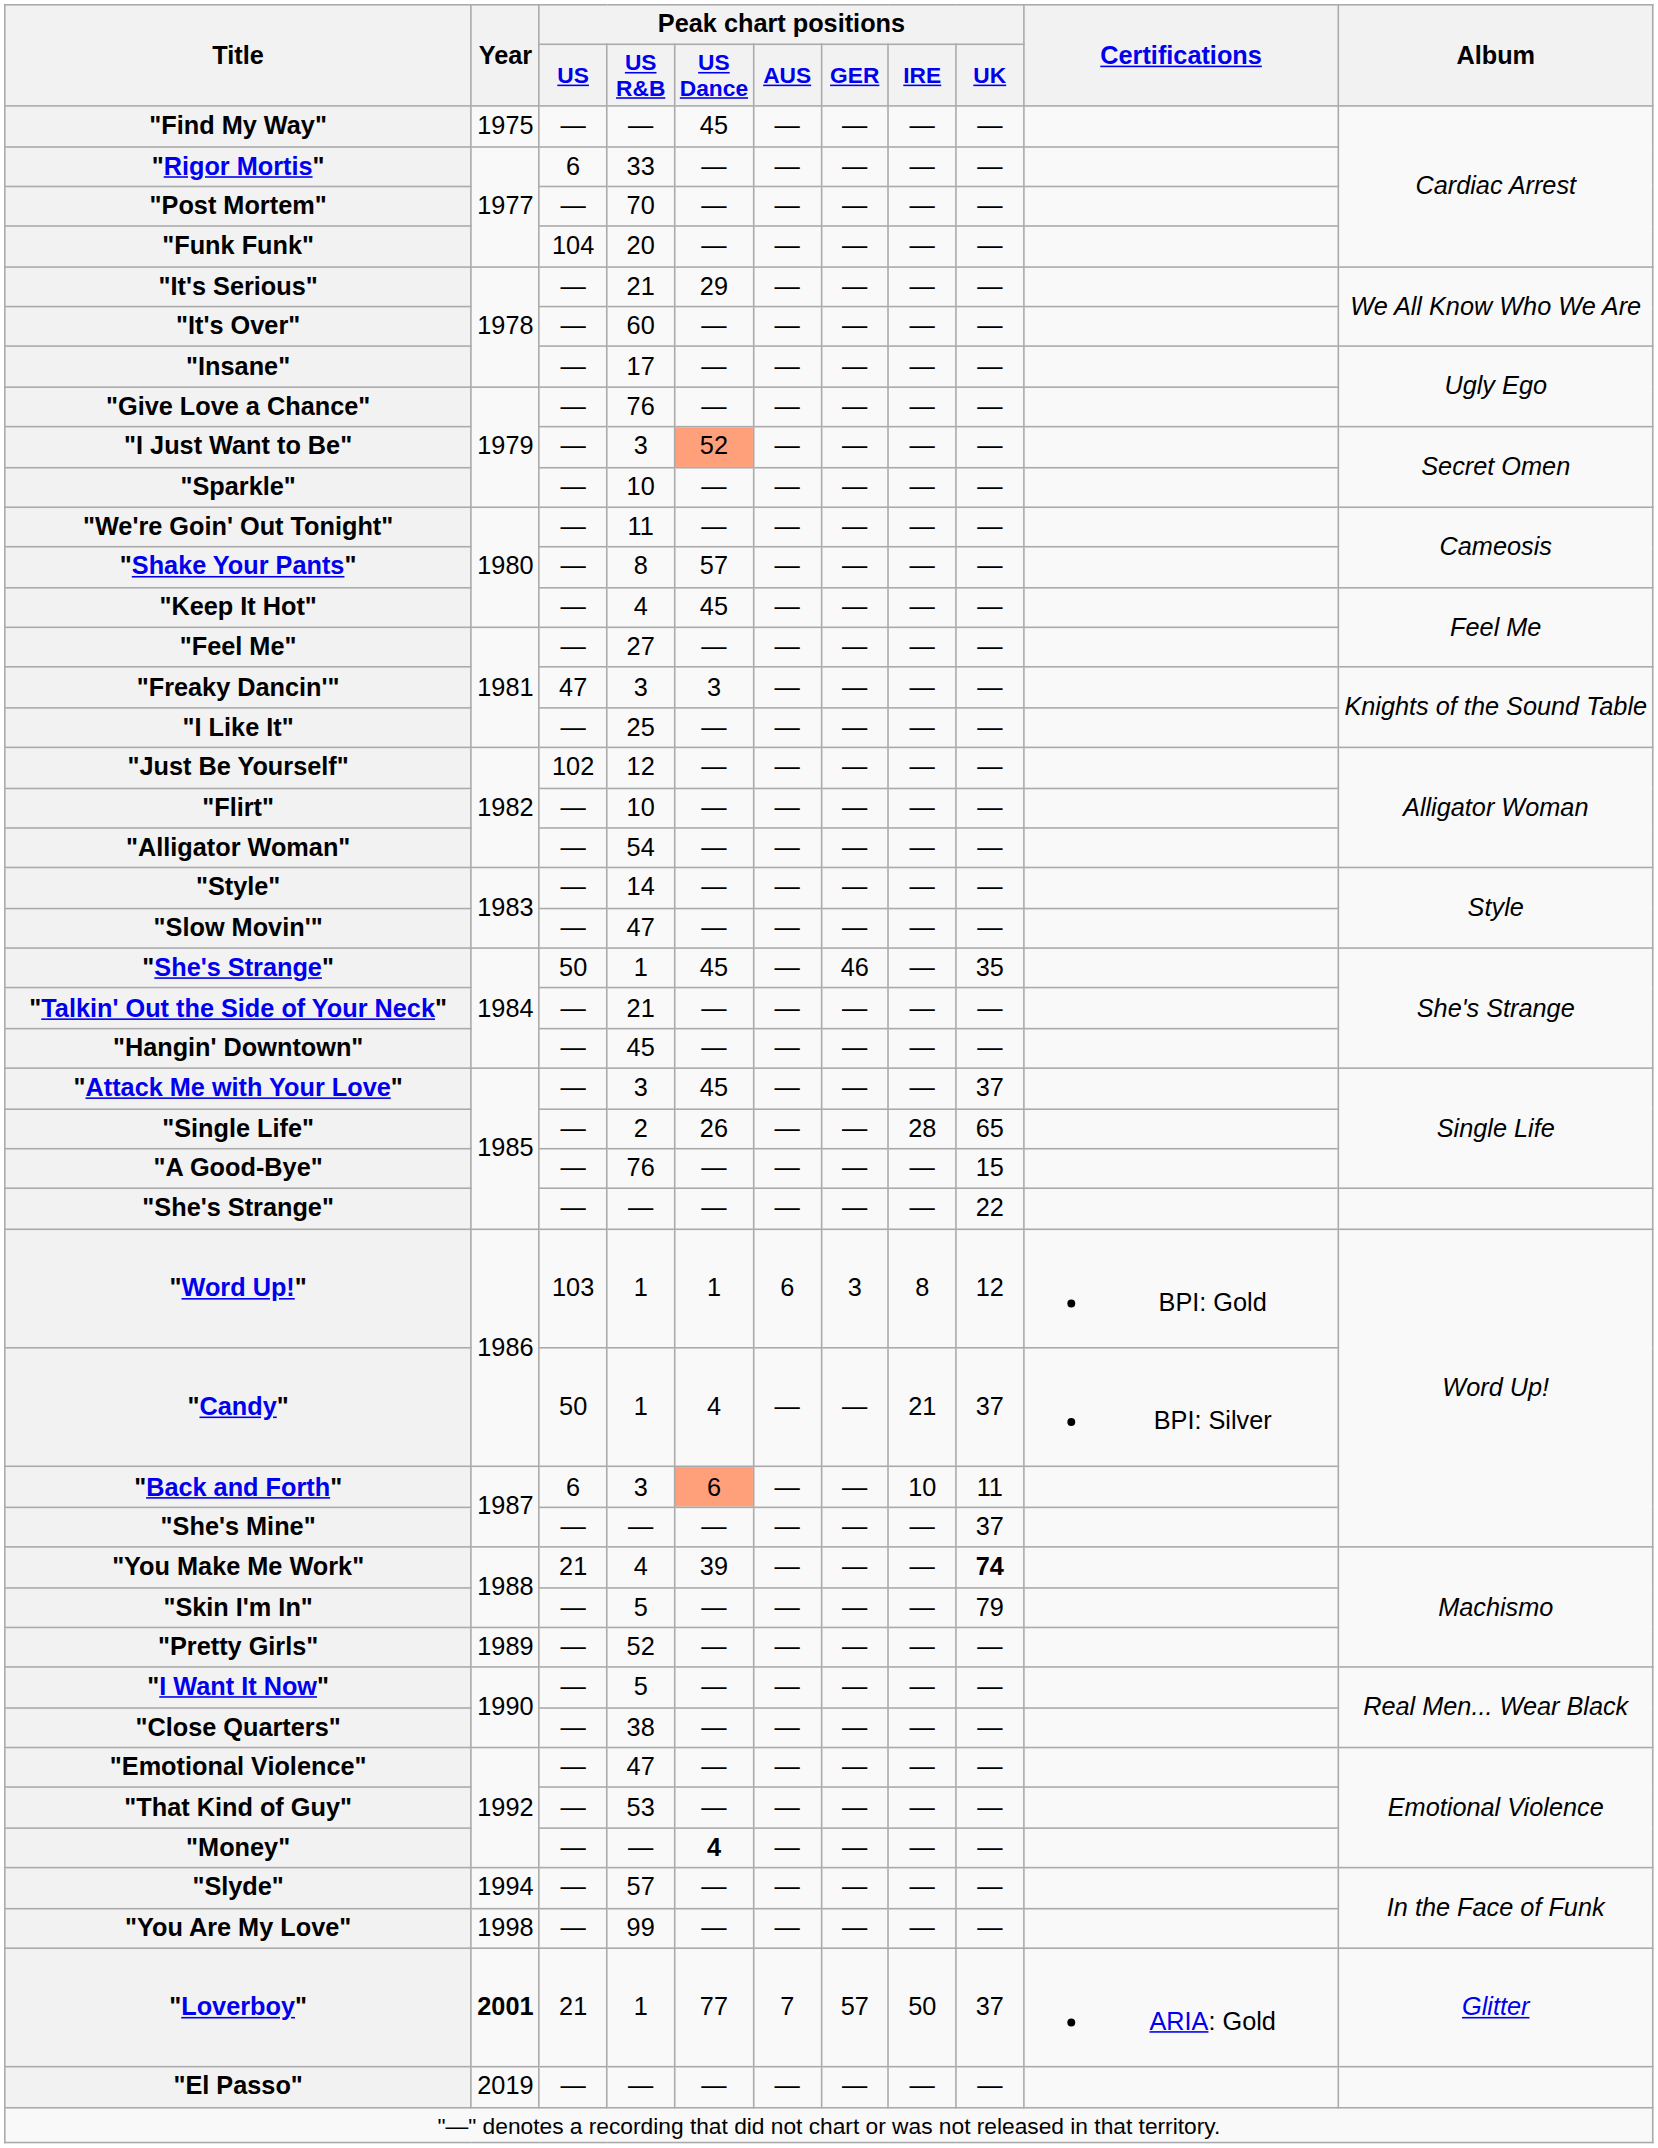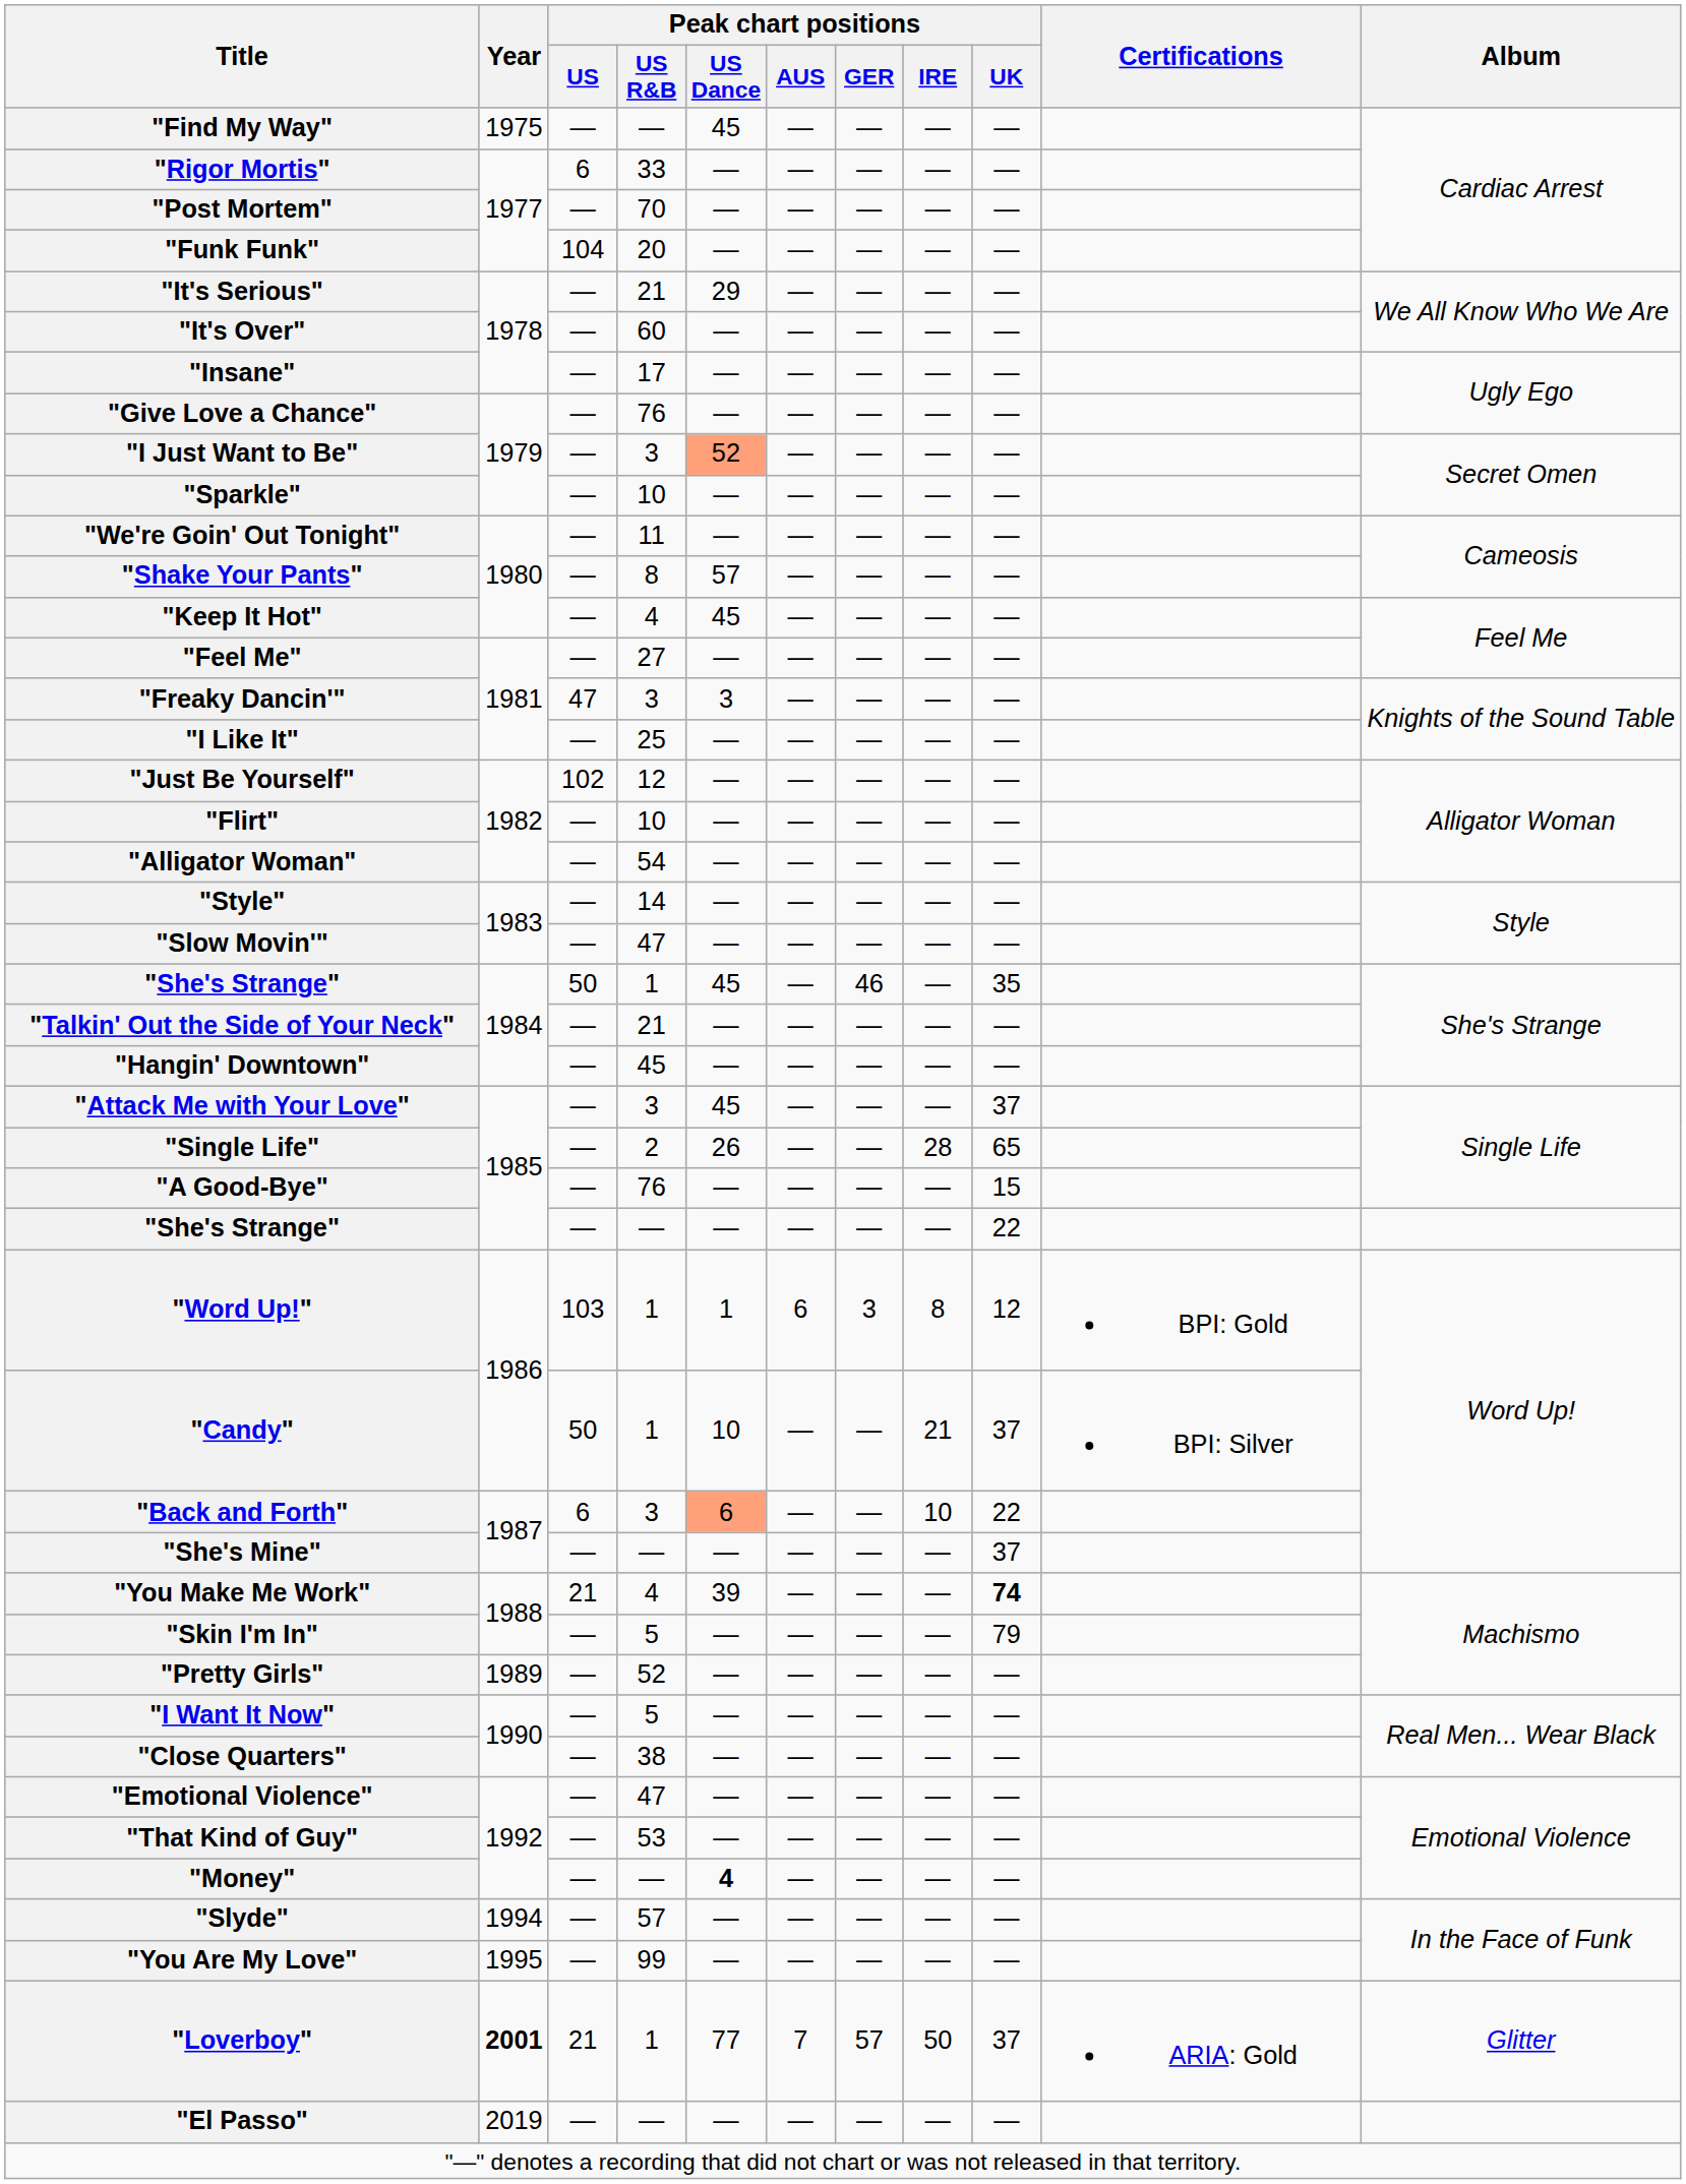"Candy" | Peak chart positions / US Dance: 4 -> 10
"Back and Forth" | Peak chart positions / UK: 11 -> 22
"You Are My Love" | Year: 1998 -> 1995
